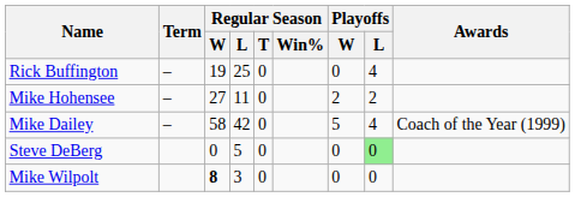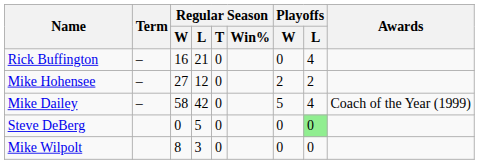Rick Buffington | Regular Season / W: 19 -> 16
Rick Buffington | Regular Season / L: 25 -> 21
Mike Hohensee | Regular Season / L: 11 -> 12
Mike Wilpolt | Regular Season / W: bold -> normal
